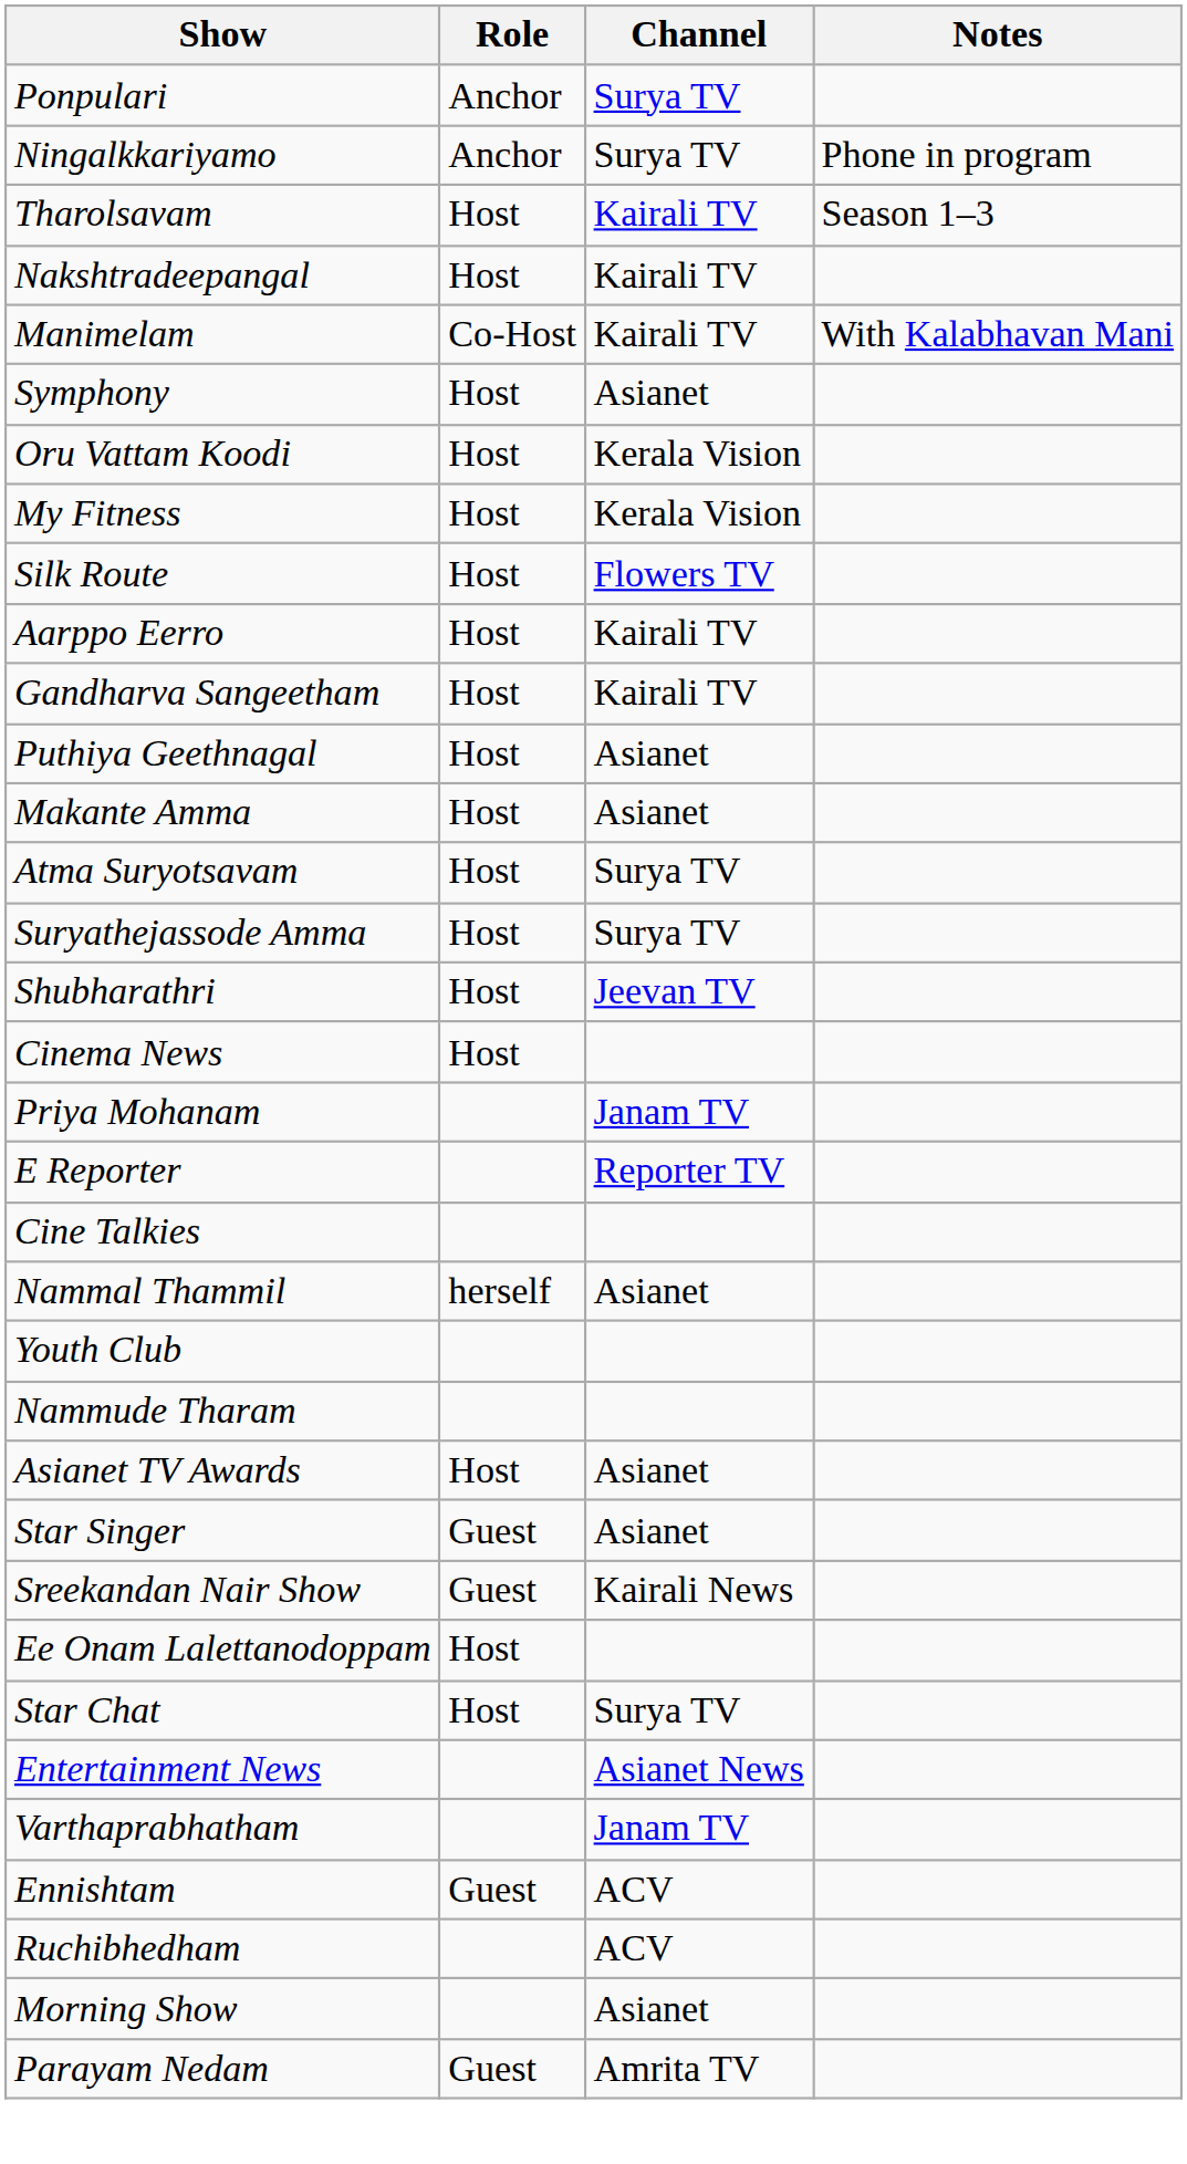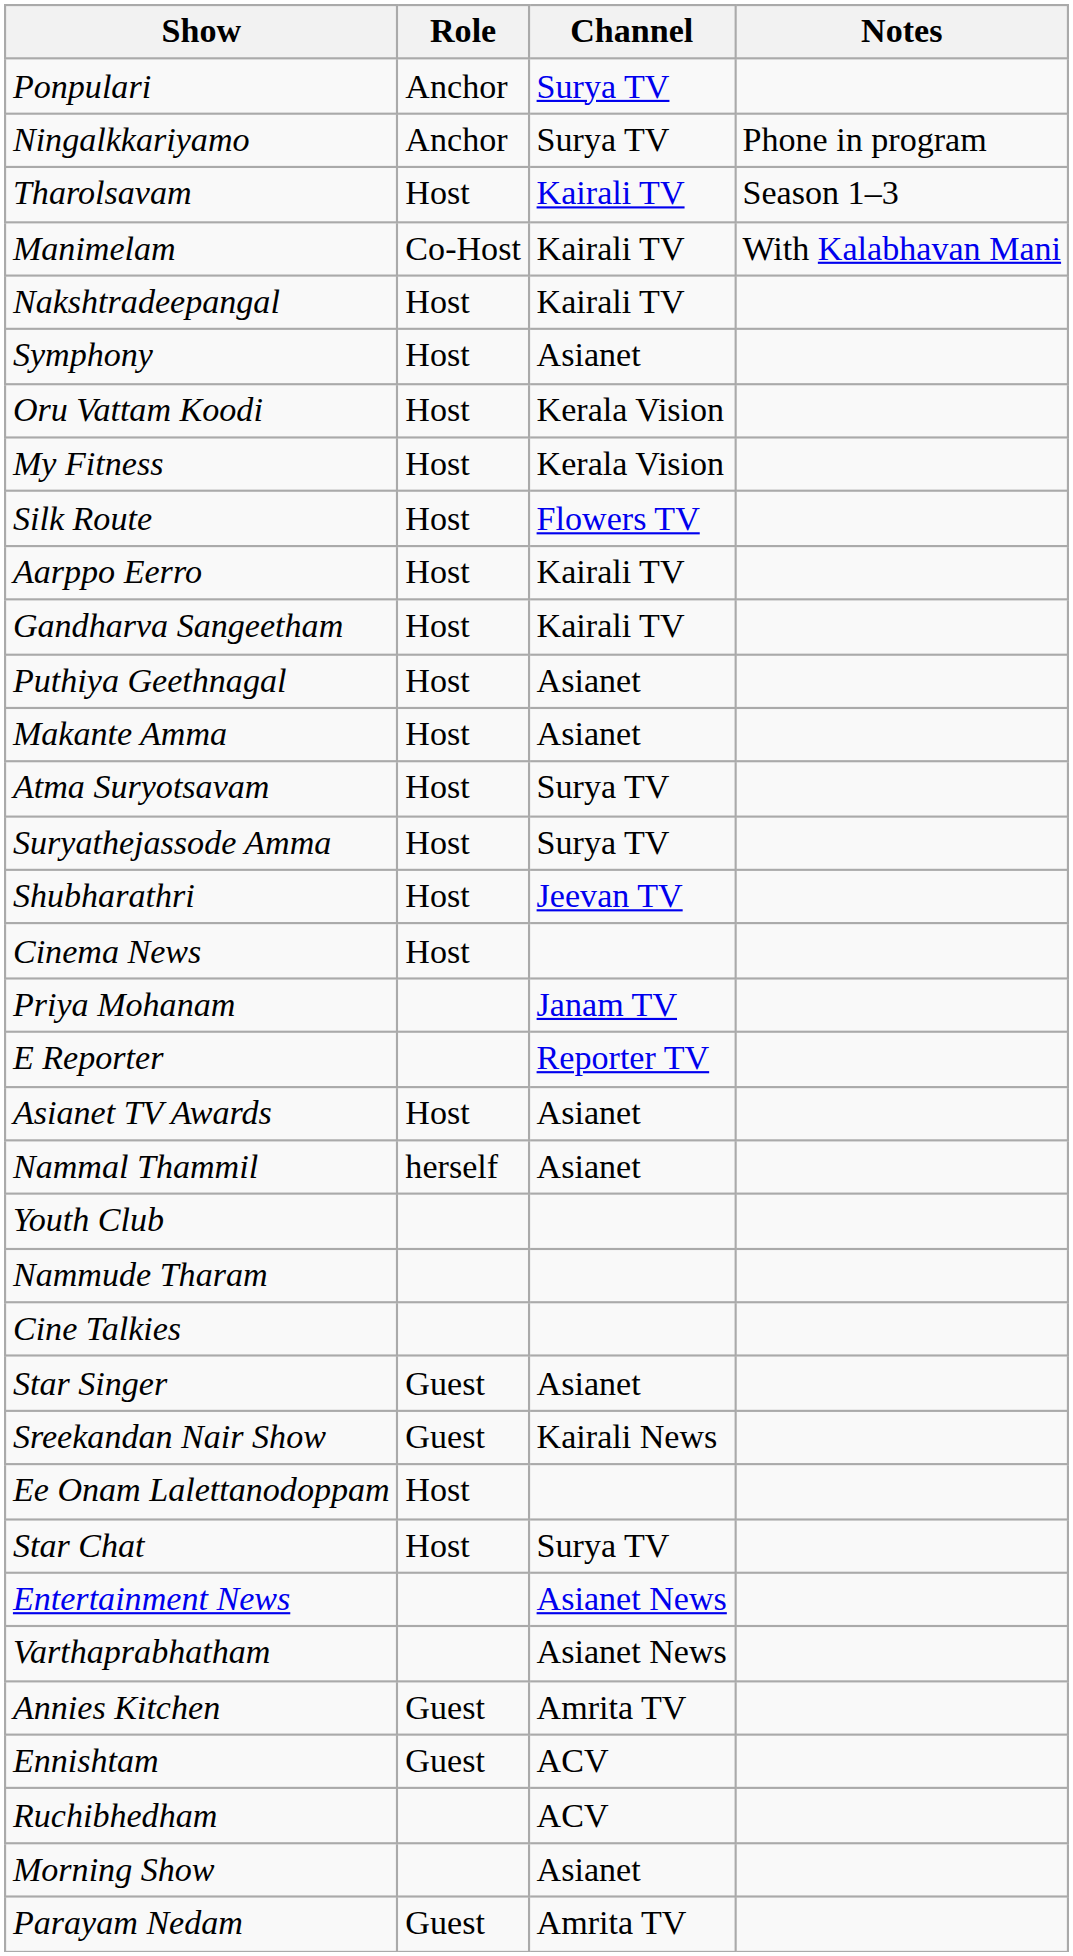rows swapped: Nakshtradeepangal <-> Manimelam
rows swapped: Asianet TV Awards <-> Cine Talkies
Varthaprabhatham | Channel: Janam TV -> Asianet News
+ row: Annies Kitchen | Guest | Amrita TV
